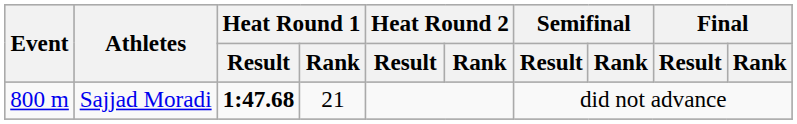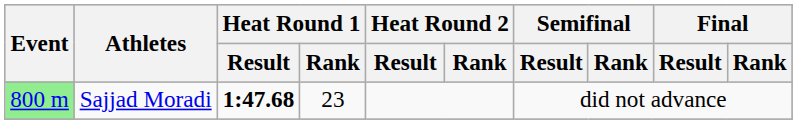Sajjad Moradi | Event: no background -> lightgreen background
Sajjad Moradi | Heat Round 1 / Rank: 21 -> 23
